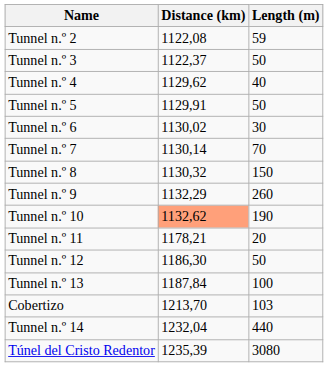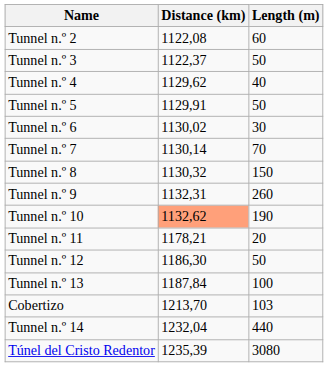Tunnel n.º 2 | Length (m): 59 -> 60
Tunnel n.º 9 | Distance (km): 1132,29 -> 1132,31
